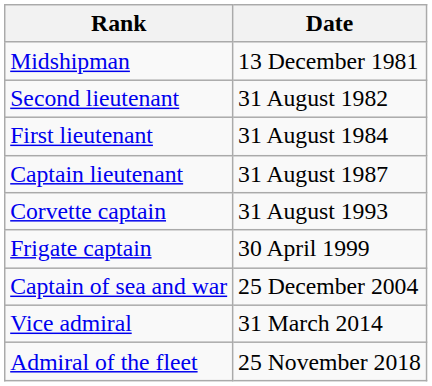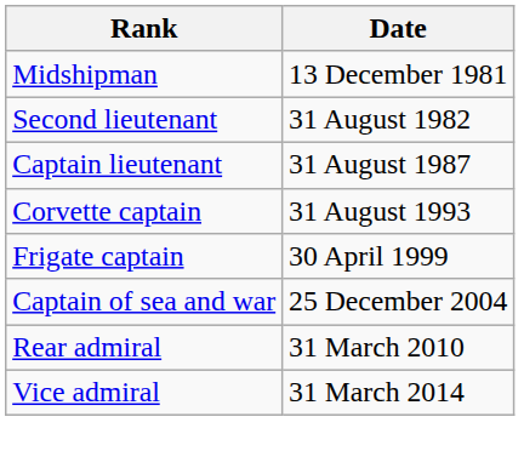- row: First lieutenant | 31 August 1984
+ row: Rear admiral | 31 March 2010
- row: Admiral of the fleet | 25 November 2018
